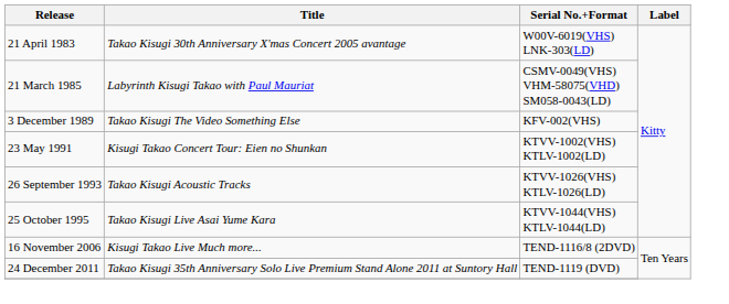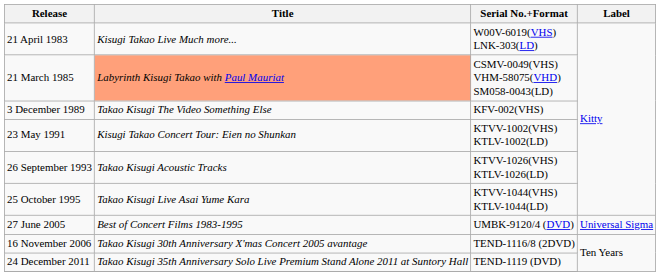21 April 1983 | Title: Takao Kisugi 30th Anniversary X'mas Concert 2005 avantage -> Kisugi Takao Live Much more...
21 March 1985 | Title: no background -> lightsalmon background
+ row: 27 June 2005 | Best of Concert Films 1983-1995 | UMBK-9120/4 (DVD) | Universal Sigma
16 November 2006 | Title: Kisugi Takao Live Much more... -> Takao Kisugi 30th Anniversary X'mas Concert 2005 avantage
